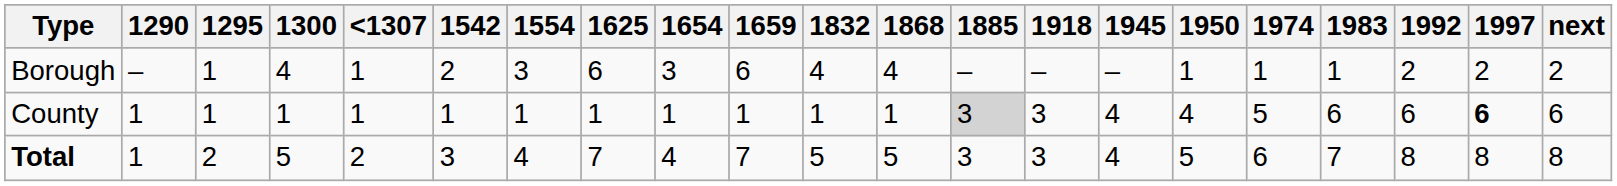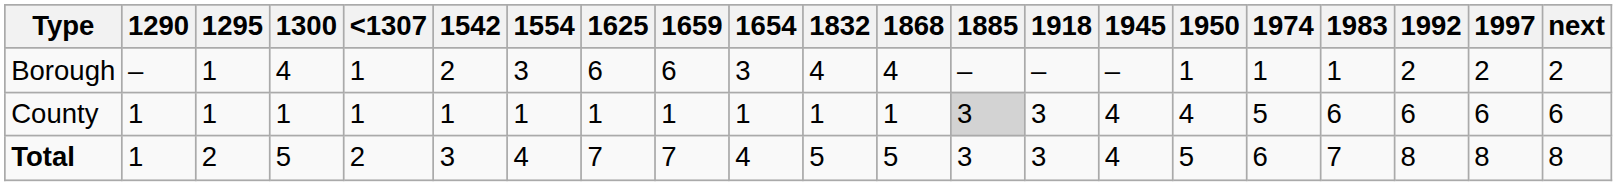columns swapped: 1654 <-> 1659
County | 1997: bold -> normal
